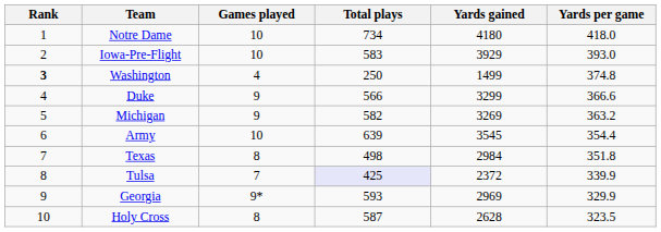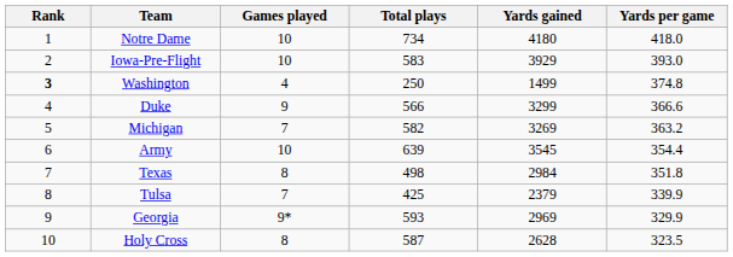Michigan | Games played: 9 -> 7
Tulsa | Total plays: lavender background -> no background
Tulsa | Yards gained: 2372 -> 2379
